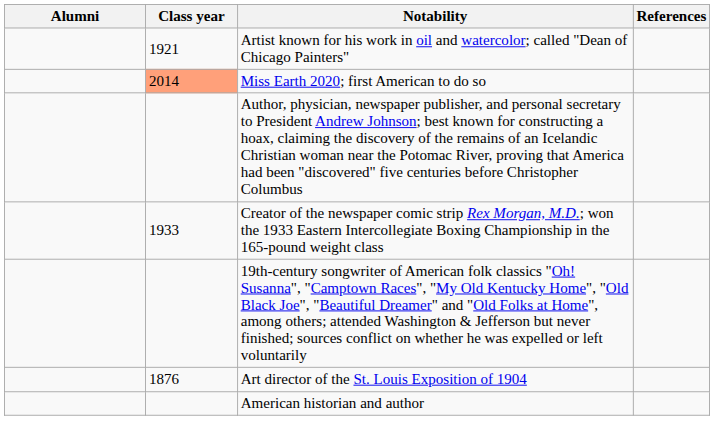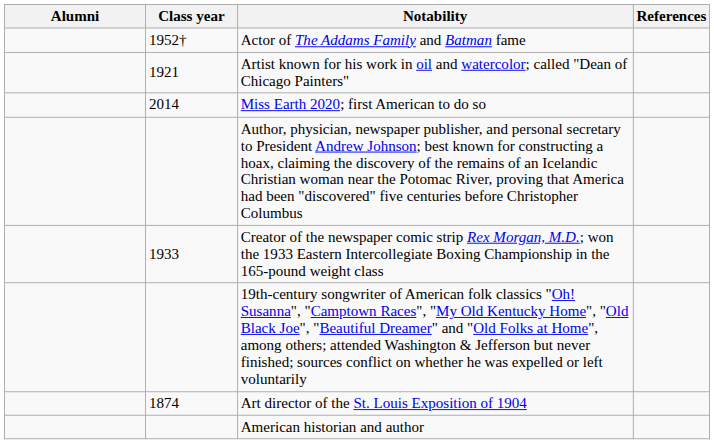+ row: 1952† | Actor of The Addams Family and Batman fame
Miss Earth 2020; first American to do so | Class year: lightsalmon background -> no background
Art director of the St. Louis Exposition of 1904 | Class year: 1876 -> 1874
